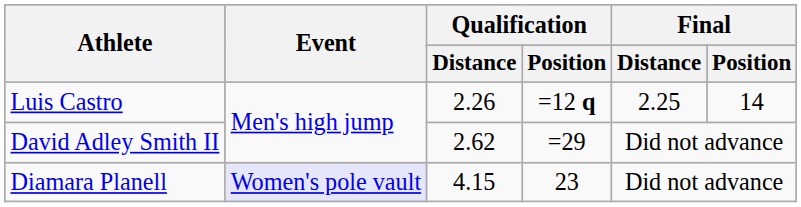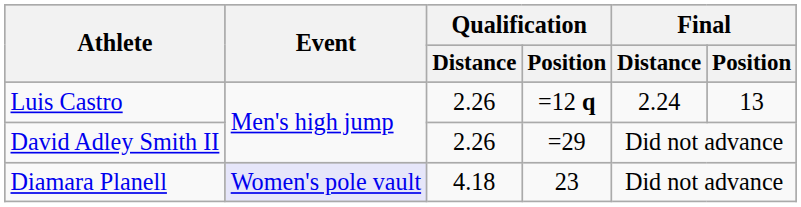Luis Castro | Final / Distance: 2.25 -> 2.24
Luis Castro | Final / Position: 14 -> 13
David Adley Smith II | Qualification / Distance: 2.62 -> 2.26
Diamara Planell | Qualification / Distance: 4.15 -> 4.18
